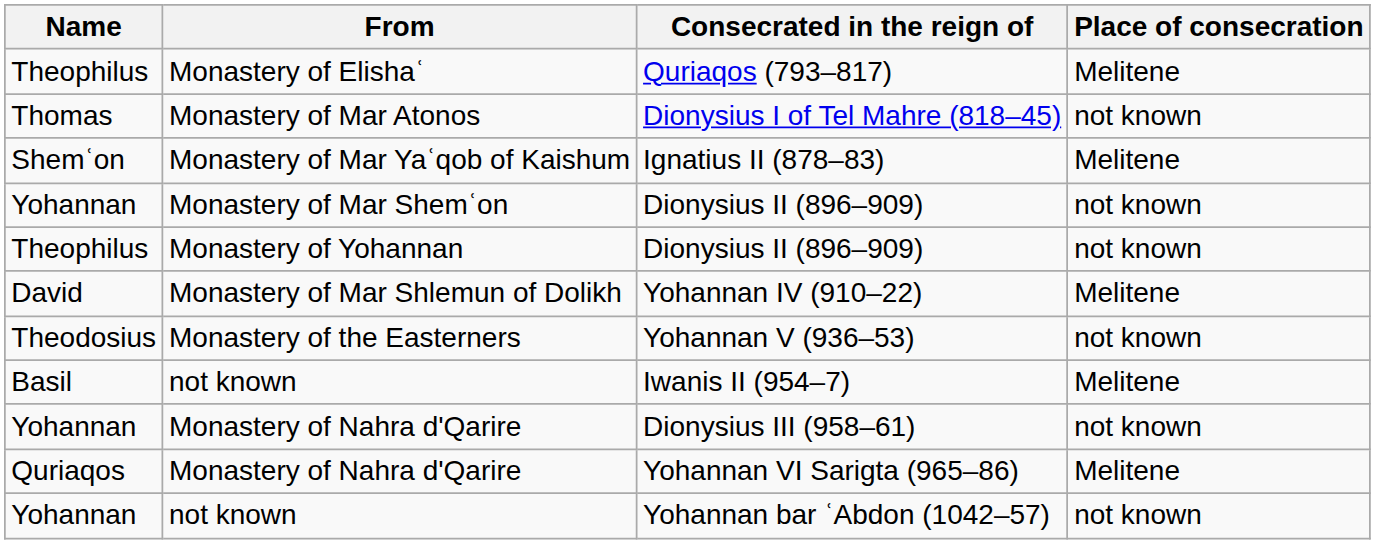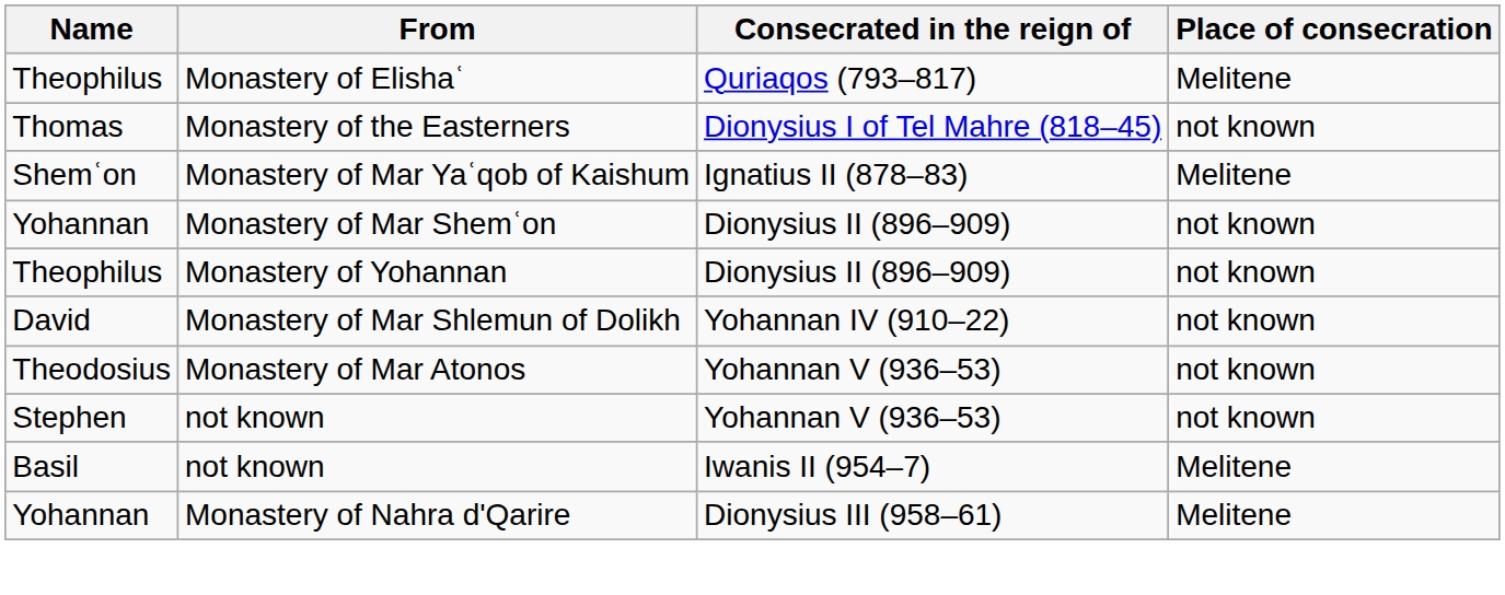Dionysius I of Tel Mahre (818–45) | From: Monastery of Mar Atonos -> Monastery of the Easterners
Yohannan IV (910–22) | Place of consecration: Melitene -> not known
Theodosius / Yohannan V (936–53) | From: Monastery of the Easterners -> Monastery of Mar Atonos
+ row: Stephen | not known | Yohannan V (936–53) | not known
Dionysius III (958–61) | Place of consecration: not known -> Melitene
- row: Quriaqos | Monastery of Nahra d'Qarire | Yohannan VI Sarigta (965–86) | Melitene
- row: Yohannan | not known | Yohannan bar ʿAbdon (1042–57) | not known
